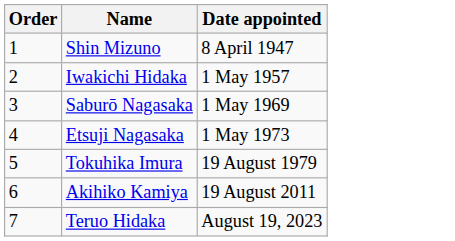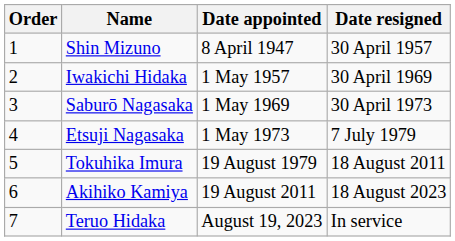+ column: Date resigned | 30 April 1957 | 30 April 1969 | 30 April 1973 | 7 July 1979 | 18 August 2011 | 18 August 2023 | In service
